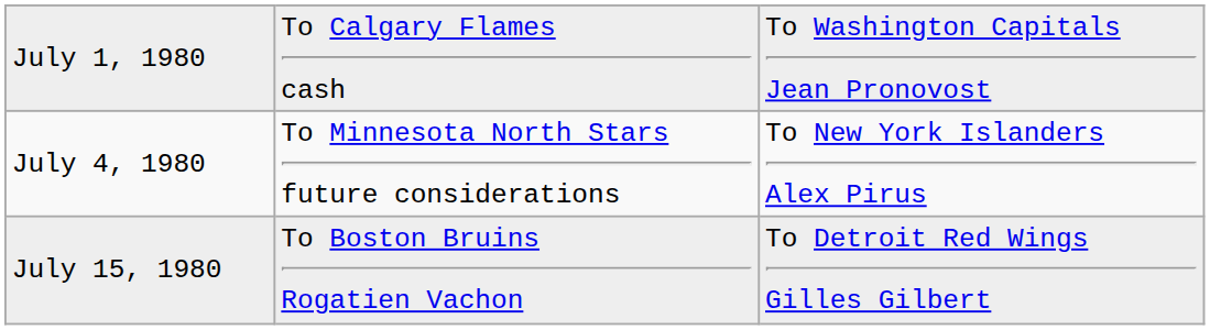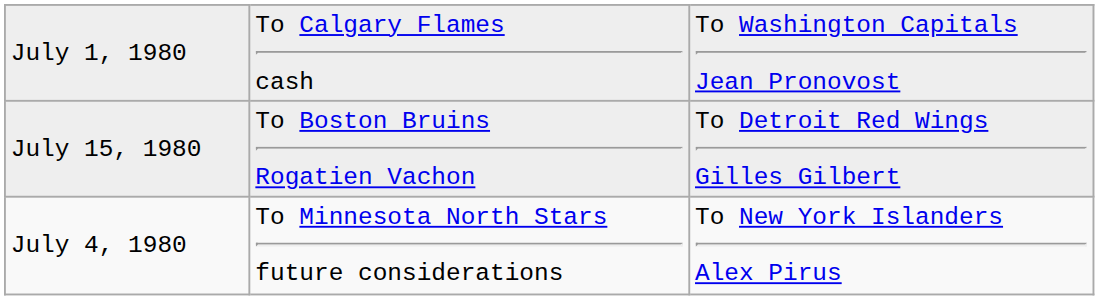rows swapped: July 4, 1980 <-> July 15, 1980
